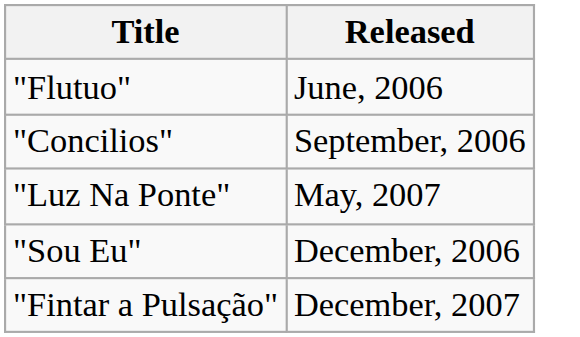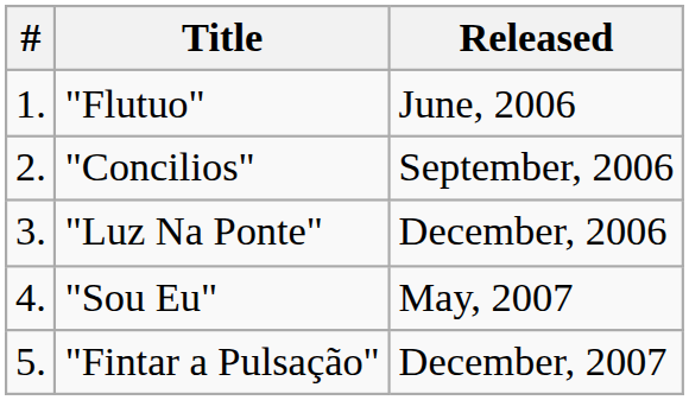+ column: # | 1. | 2. | 3. | 4. | 5.
"Luz Na Ponte" | Released: May, 2007 -> December, 2006
"Sou Eu" | Released: December, 2006 -> May, 2007
